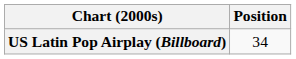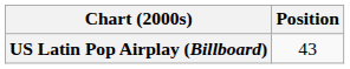US Latin Pop Airplay (Billboard) | Position: 34 -> 43
